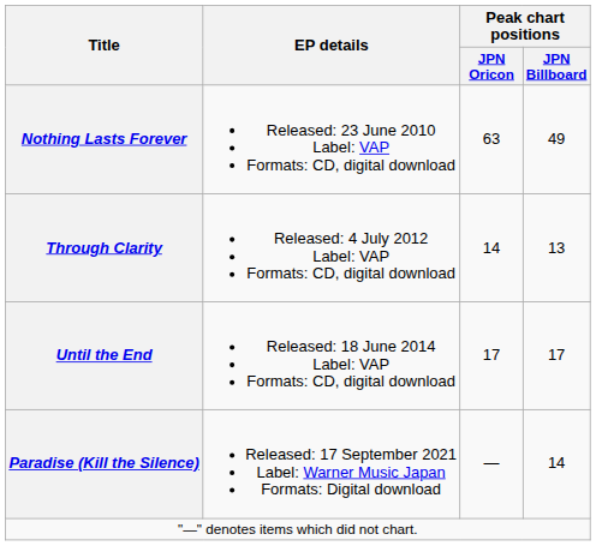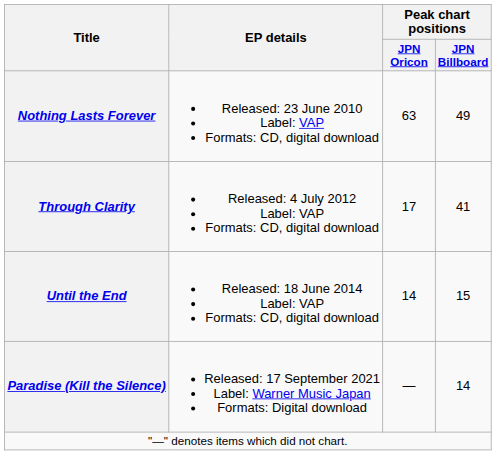Through Clarity | Peak chart positions / JPN Oricon: 14 -> 17
Through Clarity | Peak chart positions / JPN Billboard: 13 -> 41
Until the End | Peak chart positions / JPN Oricon: 17 -> 14
Until the End | Peak chart positions / JPN Billboard: 17 -> 15
